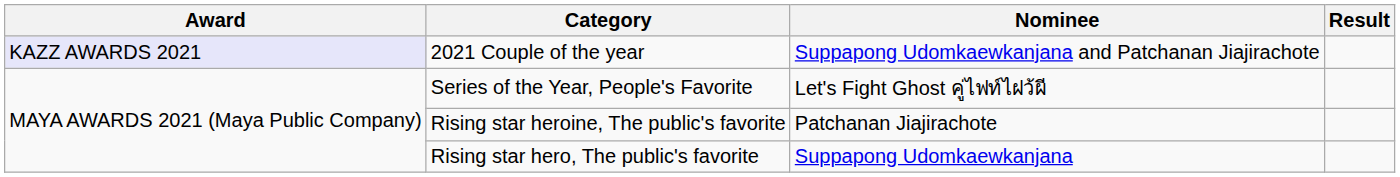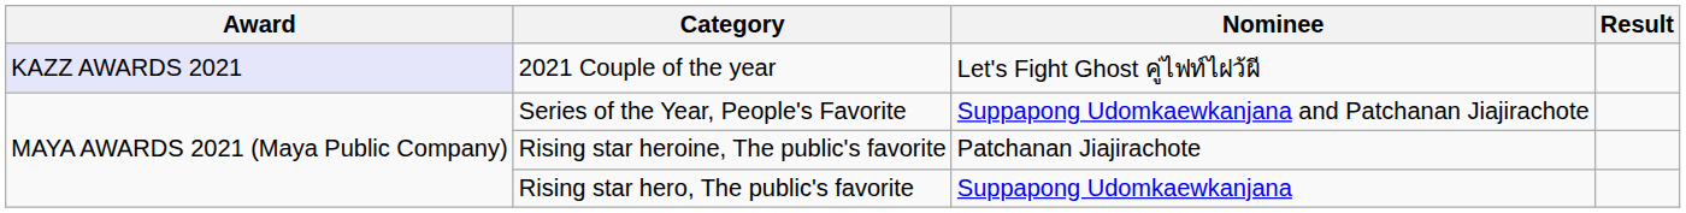2021 Couple of the year | Nominee: Suppapong Udomkaewkanjana and Patchanan Jiajirachote -> Let's Fight Ghost คู่ไฟท์ไฝว้ผี
Series of the Year, People's Favorite | Nominee: Let's Fight Ghost คู่ไฟท์ไฝว้ผี -> Suppapong Udomkaewkanjana and Patchanan Jiajirachote
